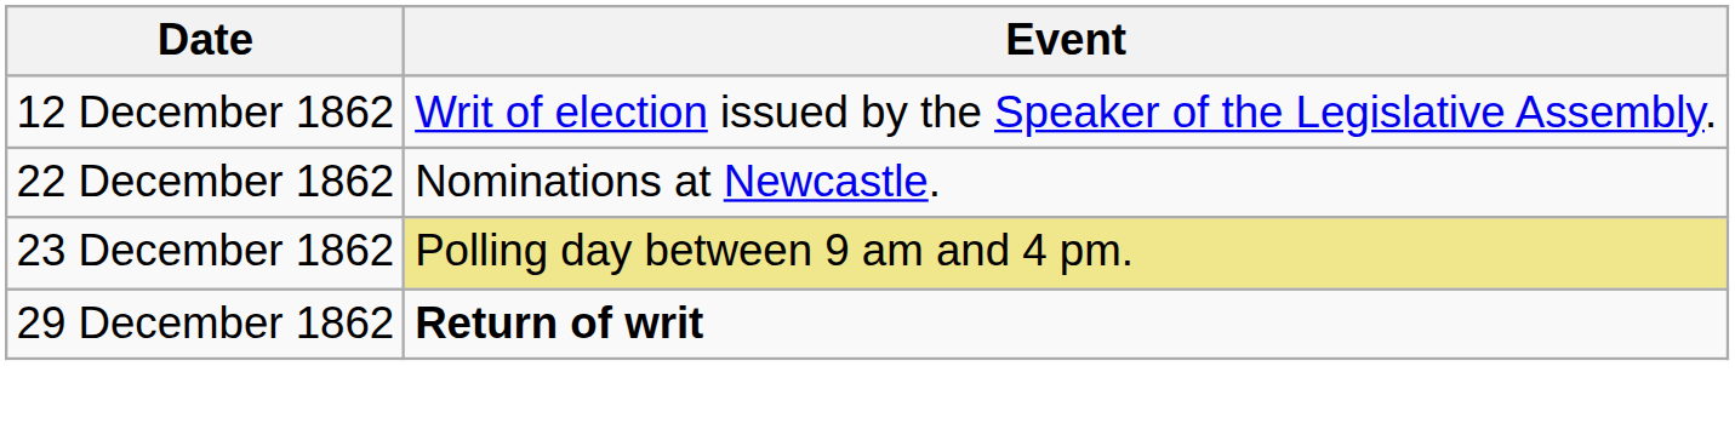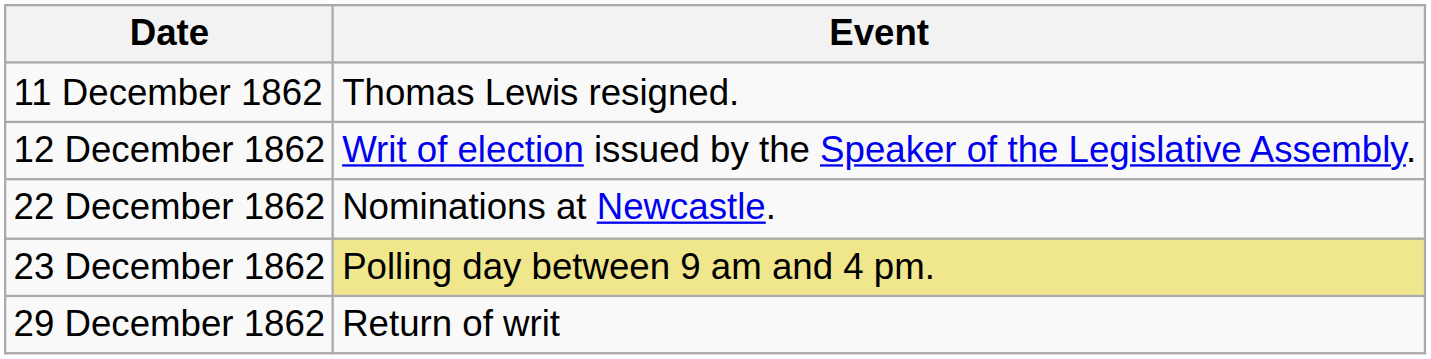+ row: 11 December 1862 | Thomas Lewis resigned.
29 December 1862 | Event: bold -> normal
